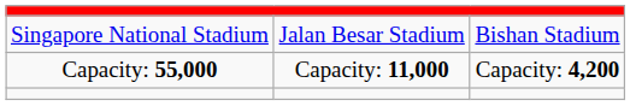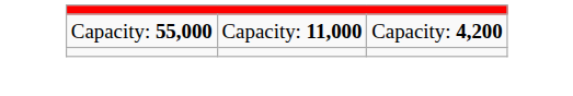- row: Singapore National Stadium | Jalan Besar Stadium | Bishan Stadium
